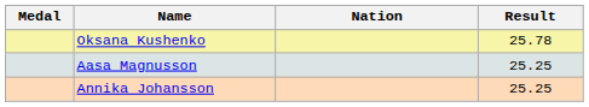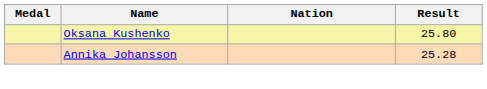Oksana Kushenko | Result: 25.78 -> 25.80
- row: Aasa Magnusson | 25.25
Annika Johansson | Result: 25.25 -> 25.28
